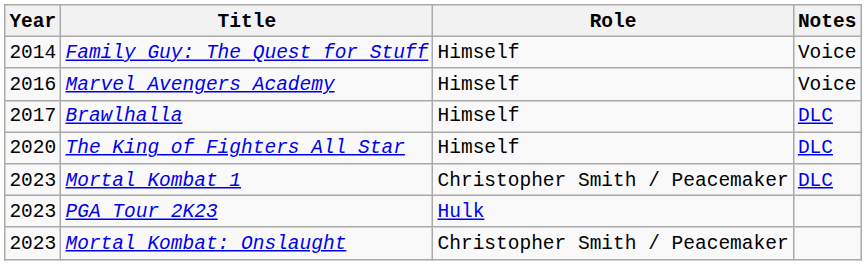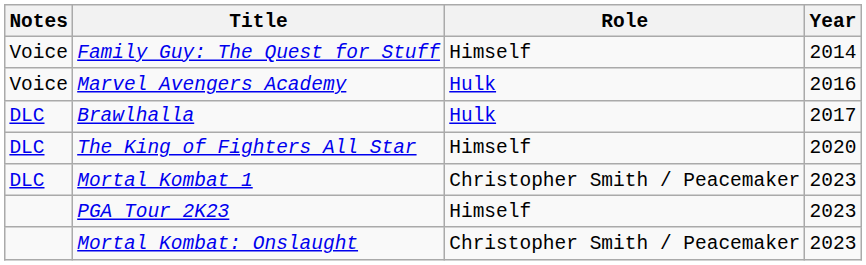columns swapped: Year <-> Notes
Marvel Avengers Academy | Role: Himself -> Hulk
Brawlhalla | Role: Himself -> Hulk
PGA Tour 2K23 | Role: Hulk -> Himself
